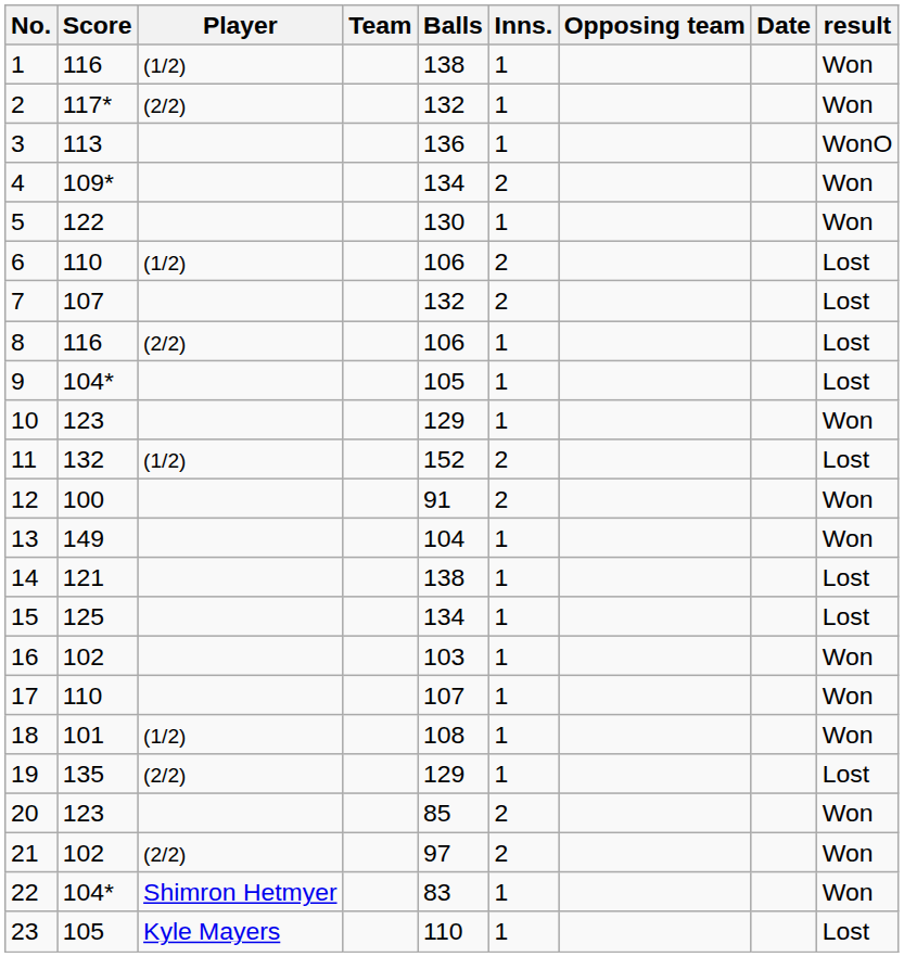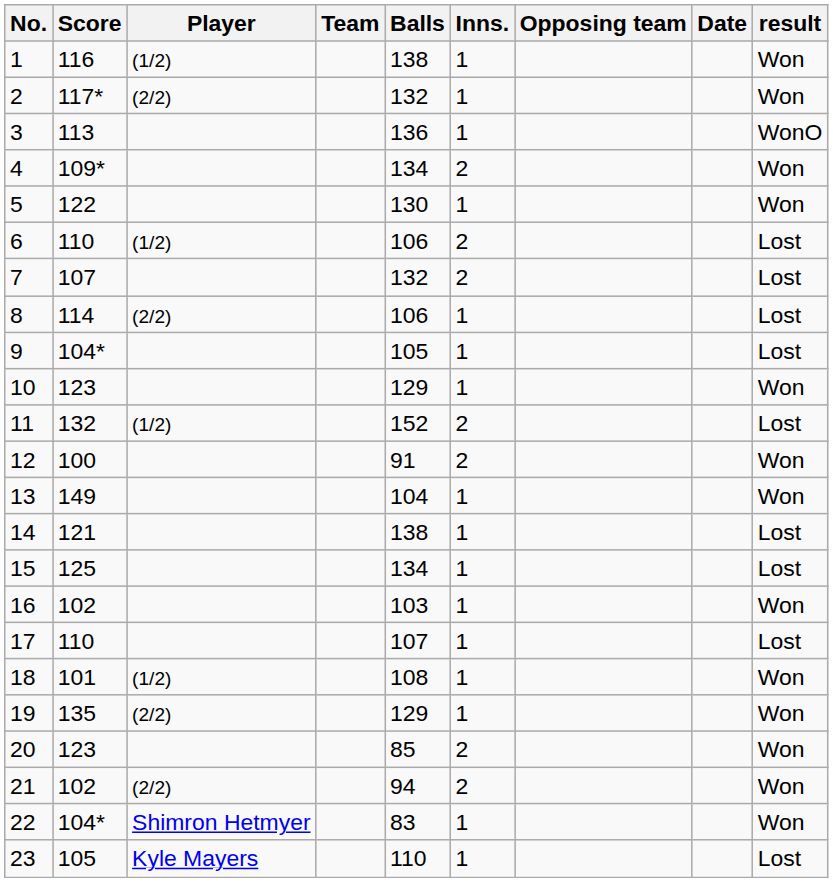8 | Score: 116 -> 114
17 | result: Won -> Lost
19 | result: Lost -> Won
21 | Balls: 97 -> 94
